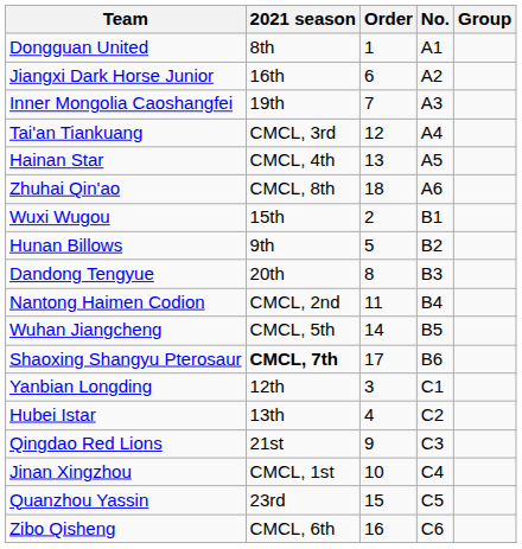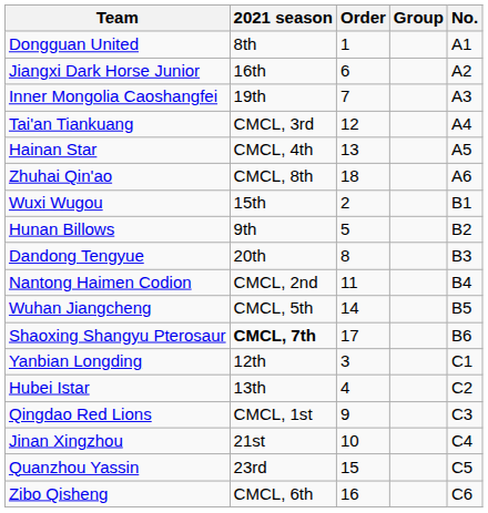columns swapped: No. <-> Group
Qingdao Red Lions | 2021 season: 21st -> CMCL, 1st
Jinan Xingzhou | 2021 season: CMCL, 1st -> 21st
